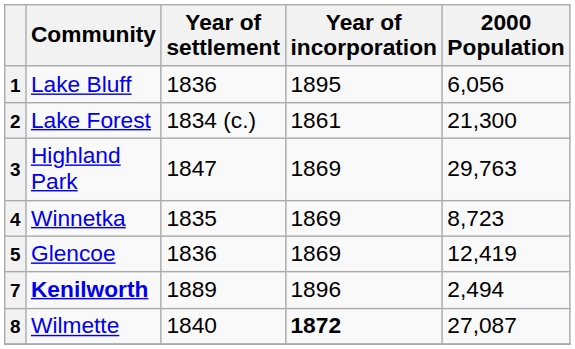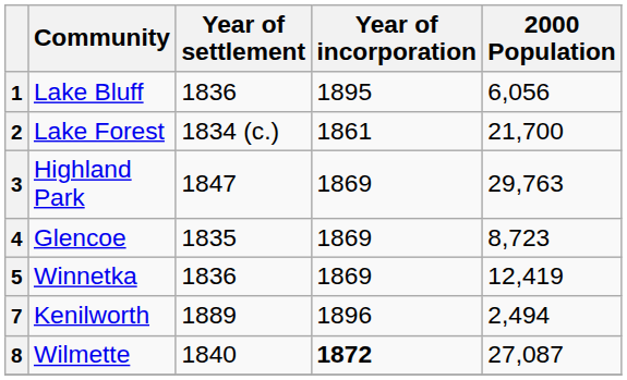2 | 2000 Population: 21,300 -> 21,700
4 | Community: Winnetka -> Glencoe
5 | Community: Glencoe -> Winnetka
7 | Community: bold -> normal
